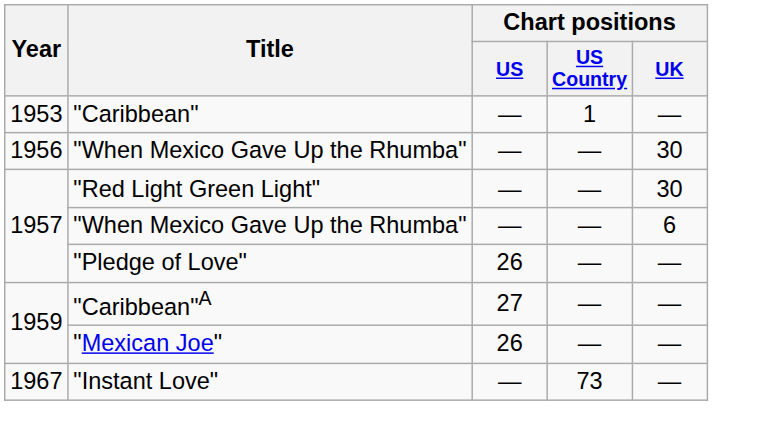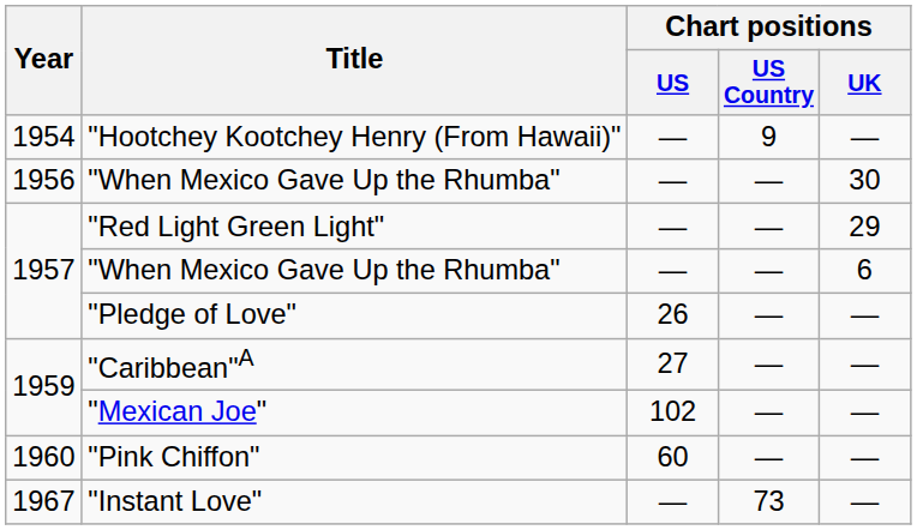- row: 1953 | "Caribbean" | — | 1 | —
+ row: 1954 | "Hootchey Kootchey Henry (From Hawaii)" | — | 9 | —
"Red Light Green Light" | Chart positions / UK: 30 -> 29
"Mexican Joe" | Chart positions / US: 26 -> 102
+ row: 1960 | "Pink Chiffon" | 60 | — | —
